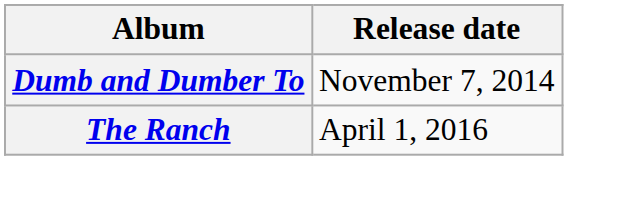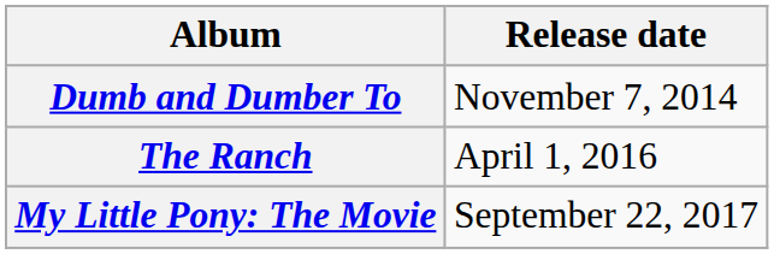+ row: My Little Pony: The Movie | September 22, 2017
